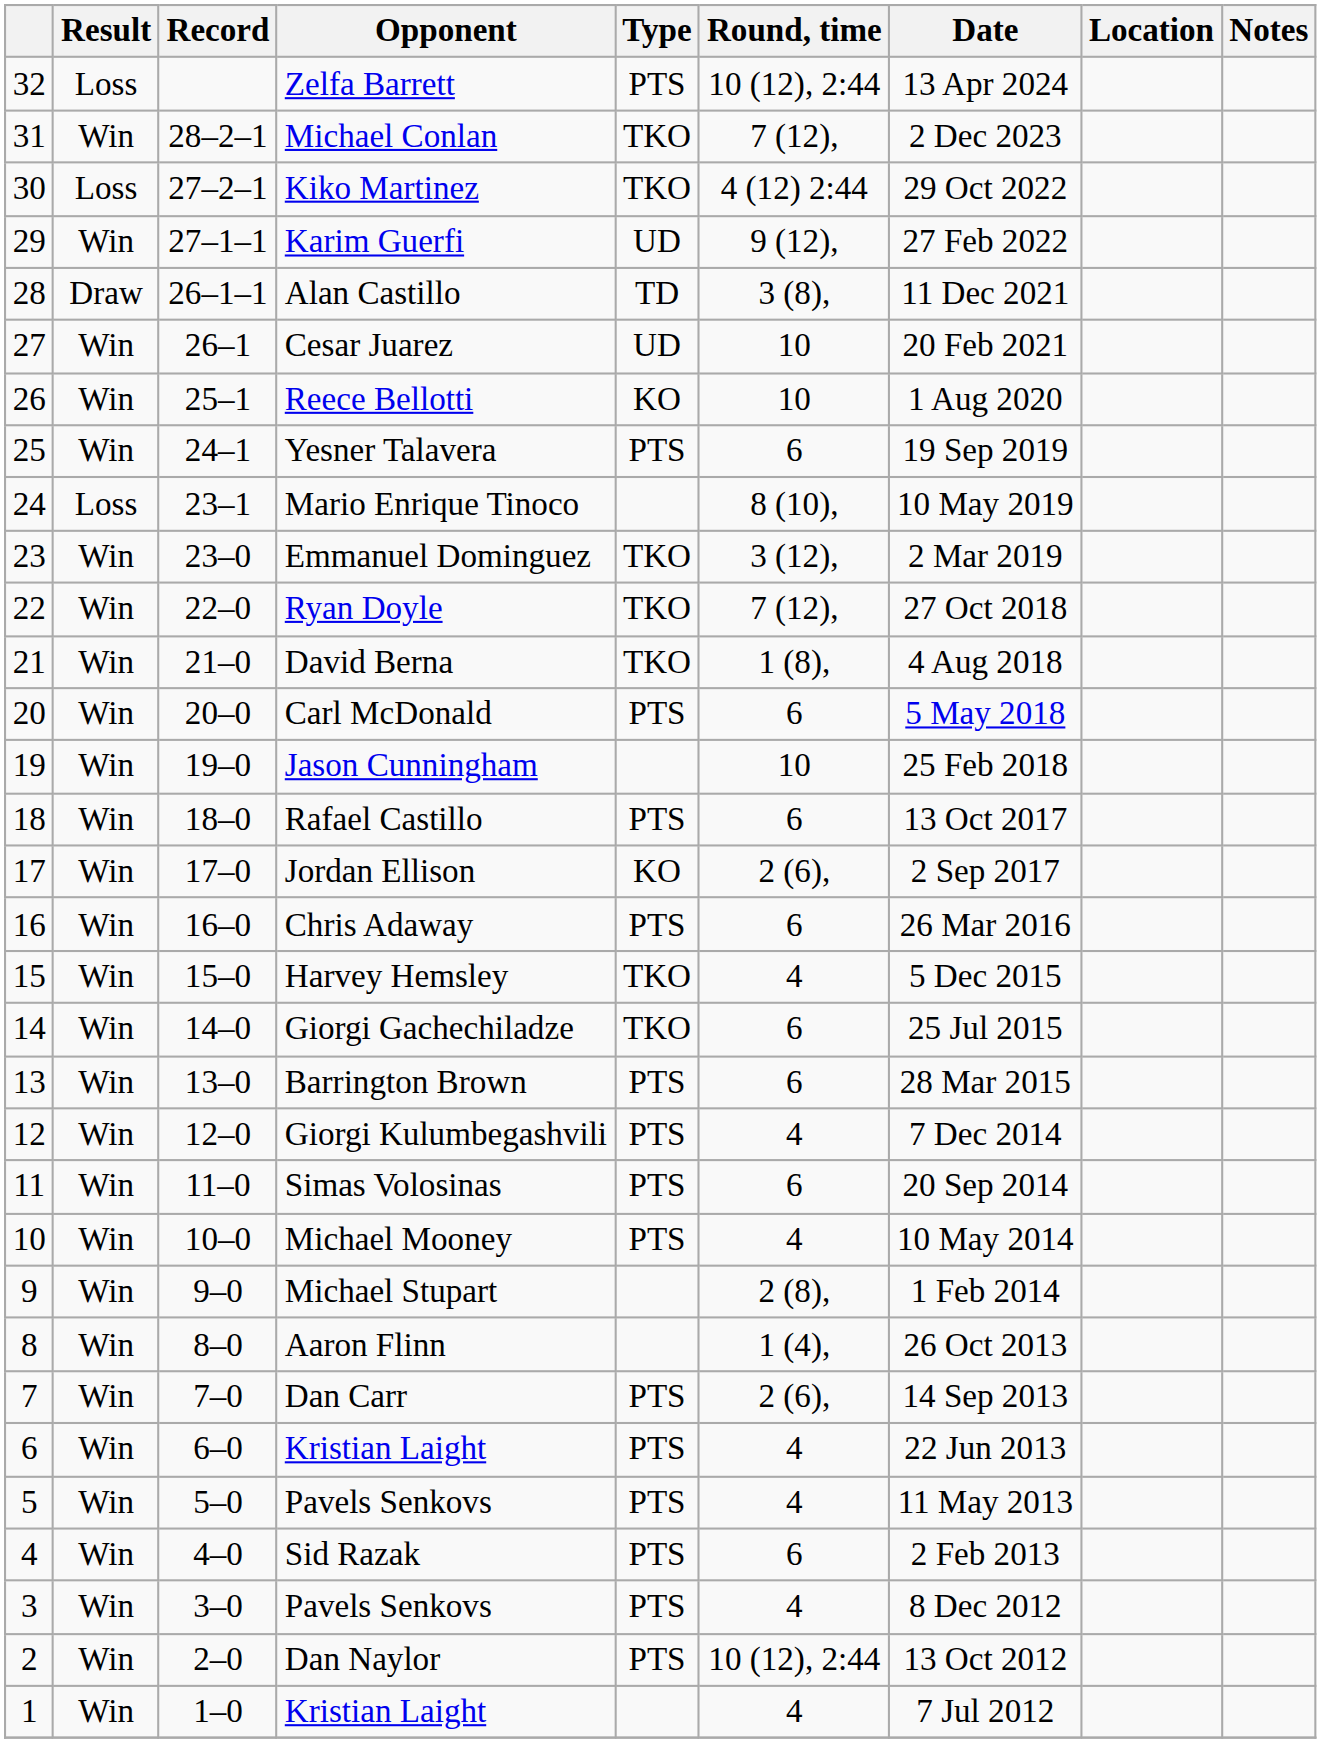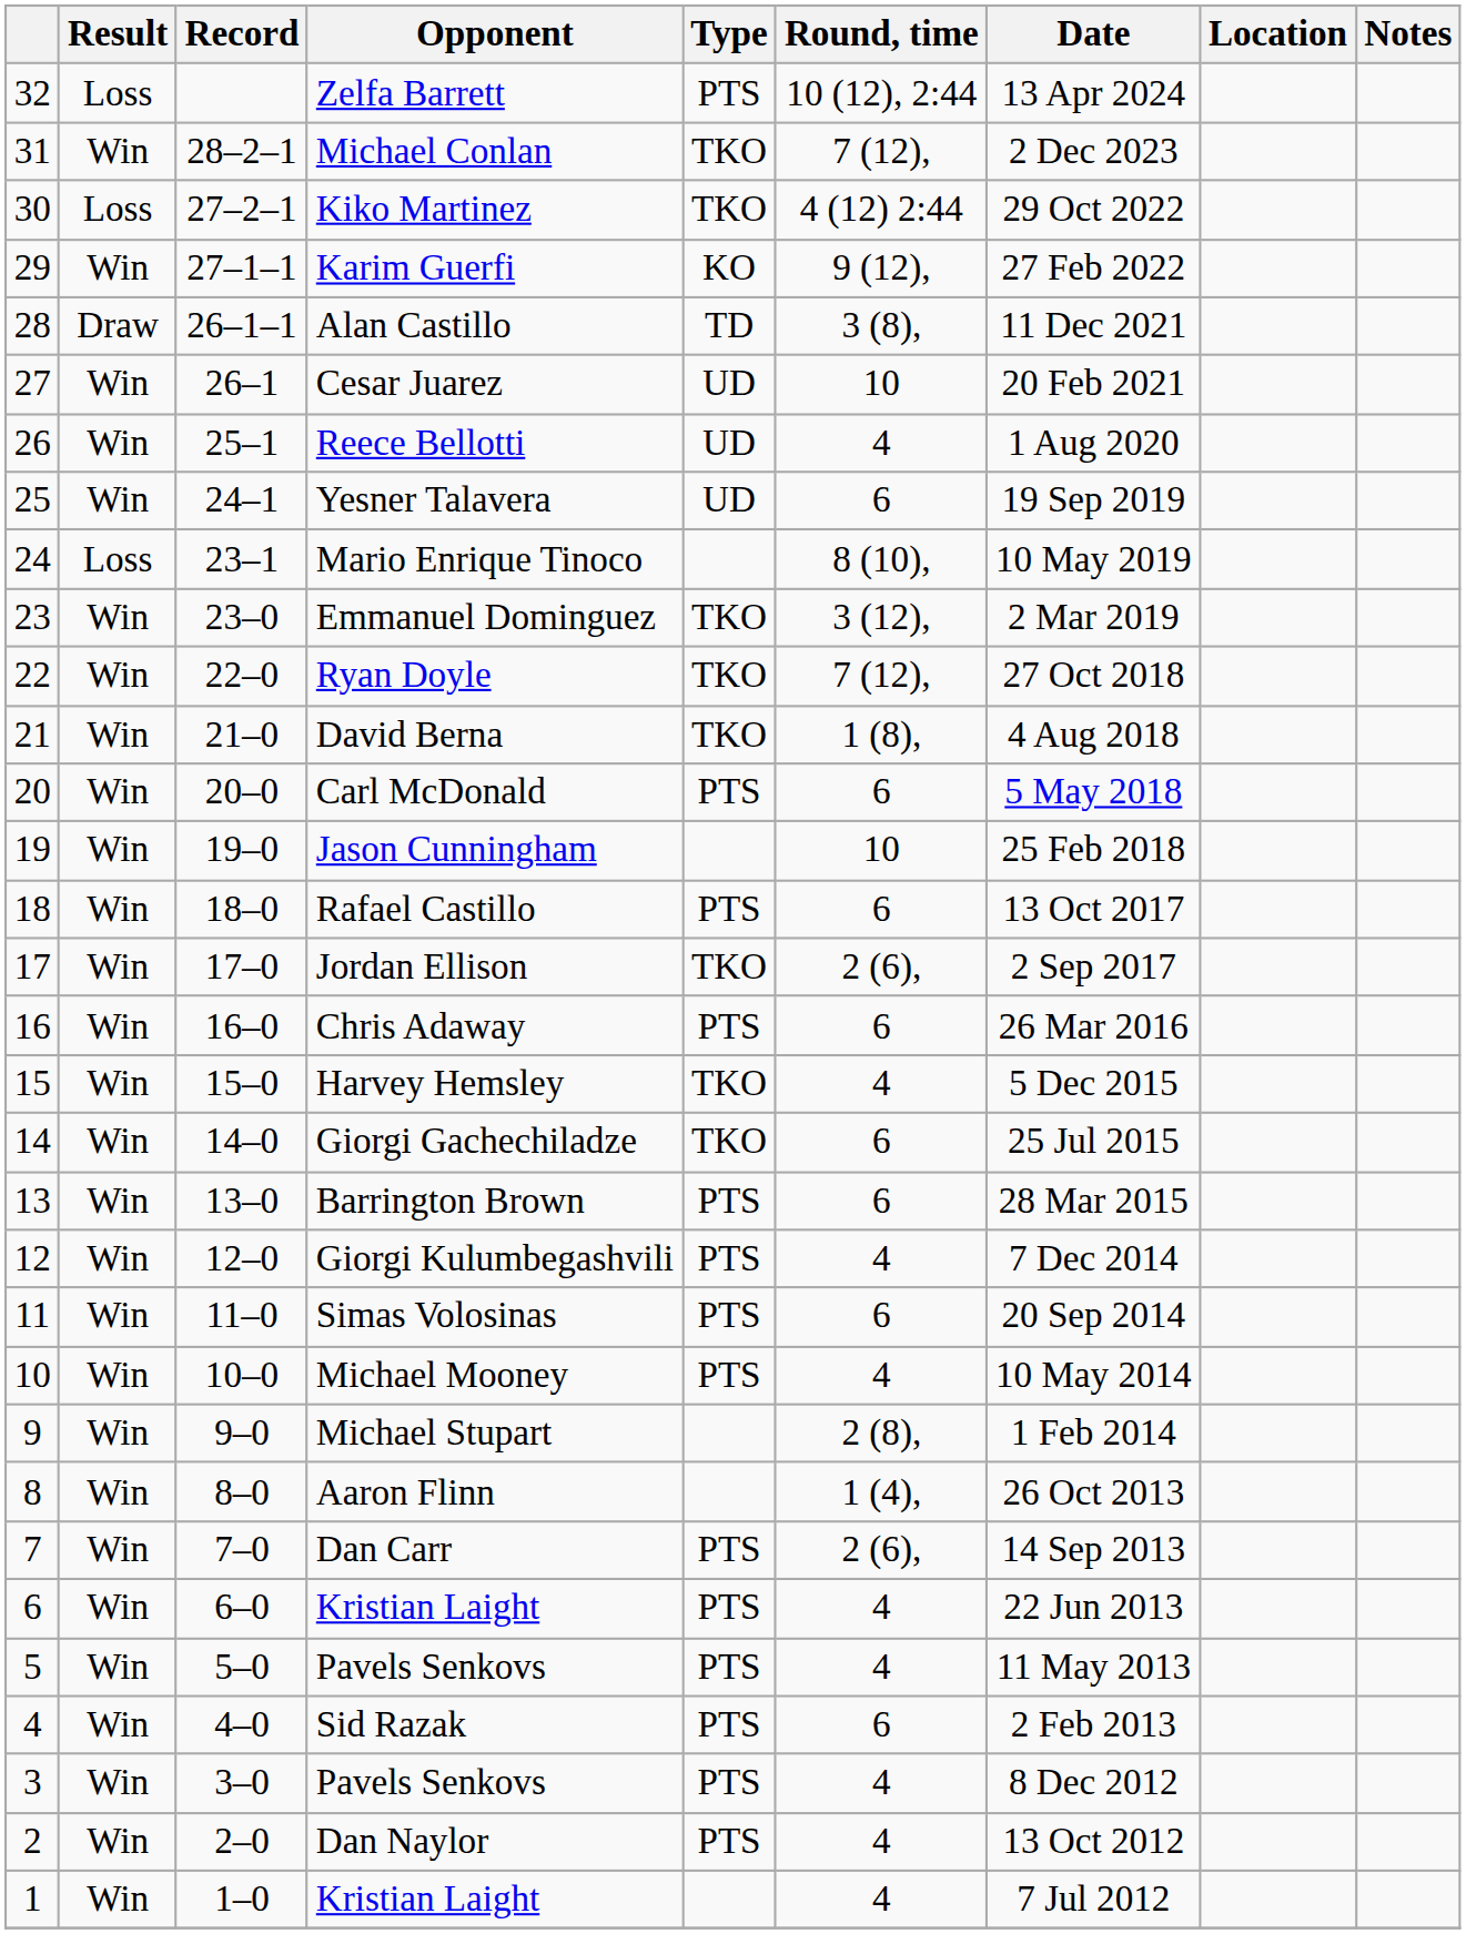Karim Guerfi | Type: UD -> KO
Reece Bellotti | Type: KO -> UD
Reece Bellotti | Round, time: 10 -> 4
Yesner Talavera | Type: PTS -> UD
Jordan Ellison | Type: KO -> TKO
Dan Naylor | Round, time: 10 (12), 2:44 -> 4
